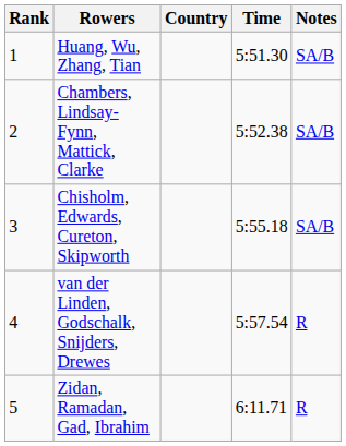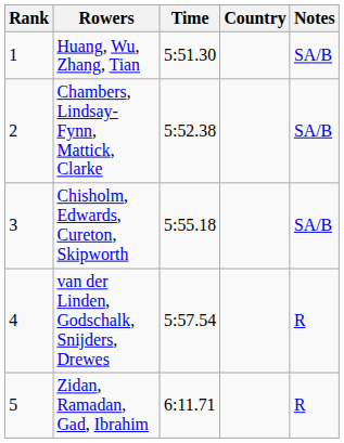columns swapped: Country <-> Time
